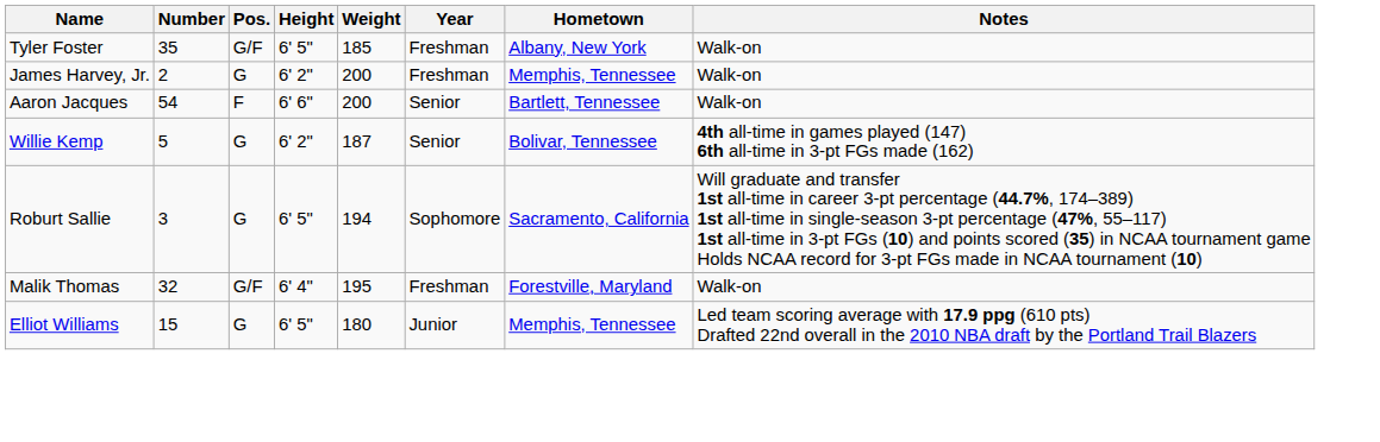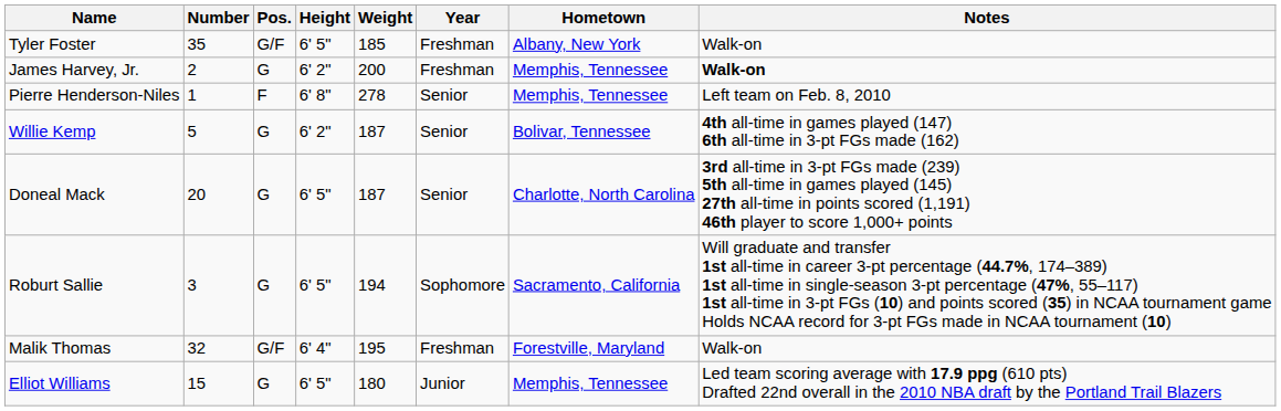James Harvey, Jr. | Notes: normal -> bold
+ row: Pierre Henderson-Niles | 1 | F | 6' 8" | 278 | Senior | Memphis, Tennessee | Left team on Feb. 8, 2010
- row: Aaron Jacques | 54 | F | 6' 6" | 200 | Senior | Bartlett, Tennessee | Walk-on
+ row: Doneal Mack | 20 | G | 6' 5" | 187 | Senior | Charlotte, North Carolina | 3rd all-time in 3-pt FGs made (239) 5th all-time in games played (145) 27th all-time in points scored (1,191) 46th player to score 1,000+ points
